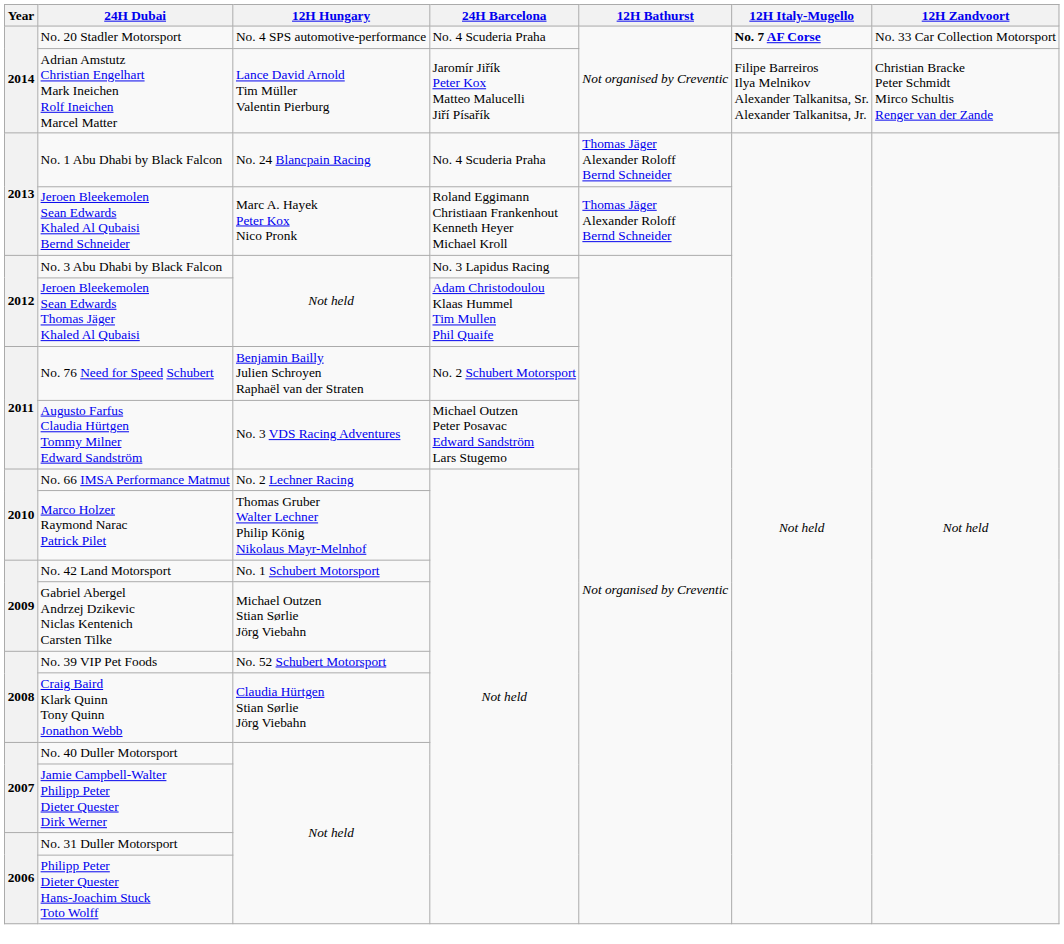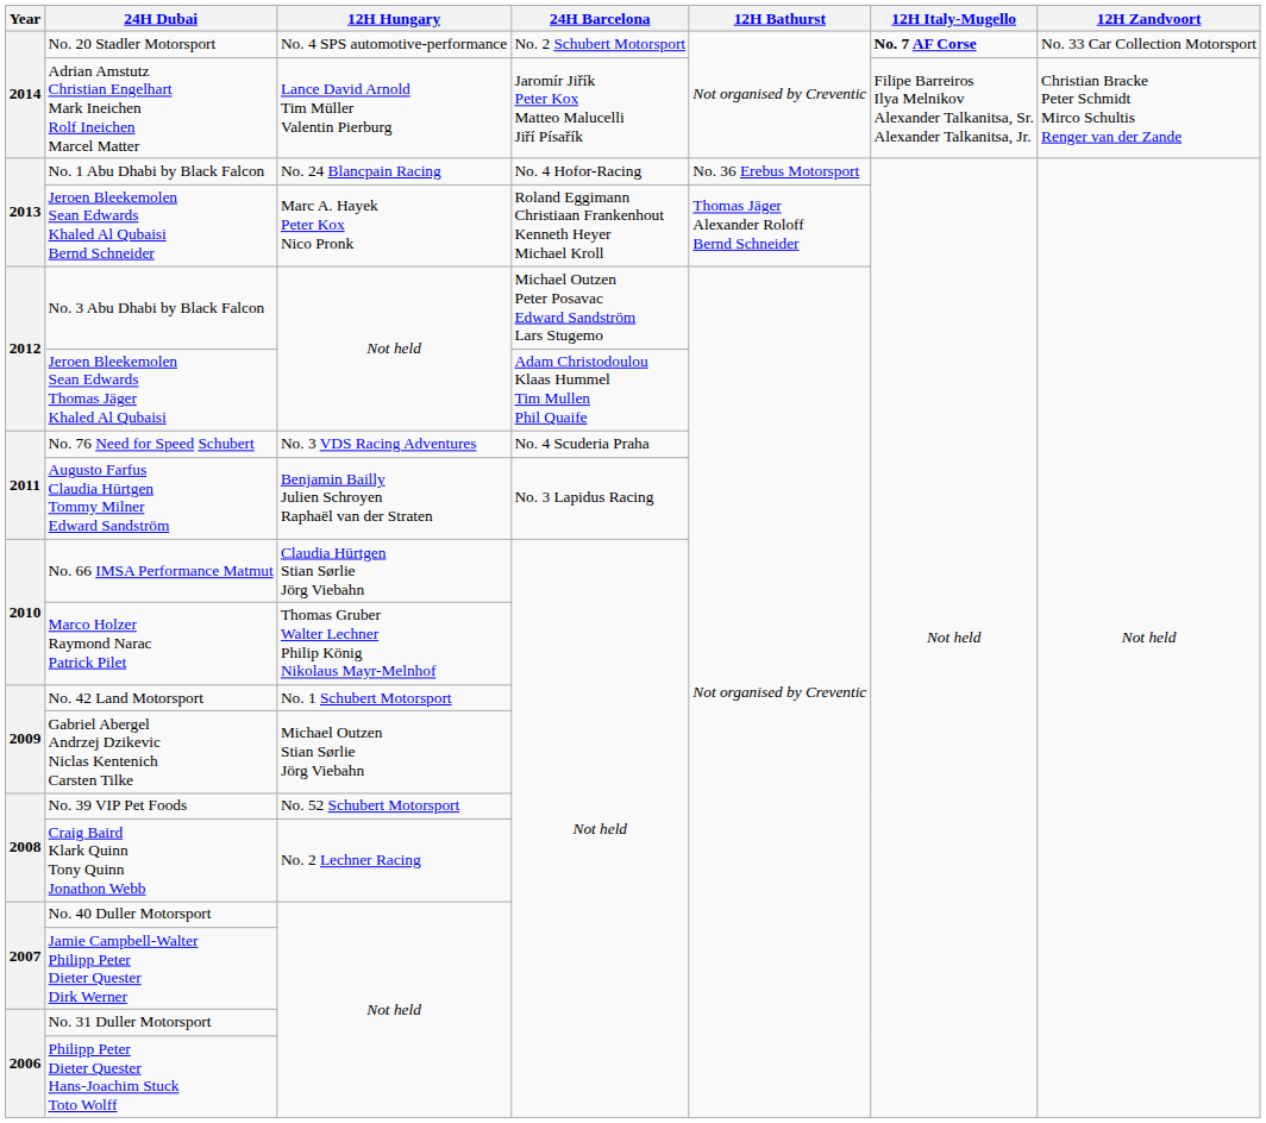No. 20 Stadler Motorsport | 24H Barcelona: No. 4 Scuderia Praha -> No. 2 Schubert Motorsport
No. 1 Abu Dhabi by Black Falcon | 24H Barcelona: No. 4 Scuderia Praha -> No. 4 Hofor-Racing
No. 1 Abu Dhabi by Black Falcon | 12H Bathurst: Thomas Jäger Alexander Roloff Bernd Schneider -> No. 36 Erebus Motorsport
No. 3 Abu Dhabi by Black Falcon | 24H Barcelona: No. 3 Lapidus Racing -> Michael Outzen Peter Posavac Edward Sandström Lars Stugemo
No. 76 Need for Speed Schubert | 12H Hungary: Benjamin Bailly Julien Schroyen Raphaël van der Straten -> No. 3 VDS Racing Adventures
No. 76 Need for Speed Schubert | 24H Barcelona: No. 2 Schubert Motorsport -> No. 4 Scuderia Praha
Augusto Farfus Claudia Hürtgen Tommy Milner Edward Sandström | 12H Hungary: No. 3 VDS Racing Adventures -> Benjamin Bailly Julien Schroyen Raphaël van der Straten
Augusto Farfus Claudia Hürtgen Tommy Milner Edward Sandström | 24H Barcelona: Michael Outzen Peter Posavac Edward Sandström Lars Stugemo -> No. 3 Lapidus Racing
No. 66 IMSA Performance Matmut | 12H Hungary: No. 2 Lechner Racing -> Claudia Hürtgen Stian Sørlie Jörg Viebahn
Craig Baird Klark Quinn Tony Quinn Jonathon Webb | 12H Hungary: Claudia Hürtgen Stian Sørlie Jörg Viebahn -> No. 2 Lechner Racing
